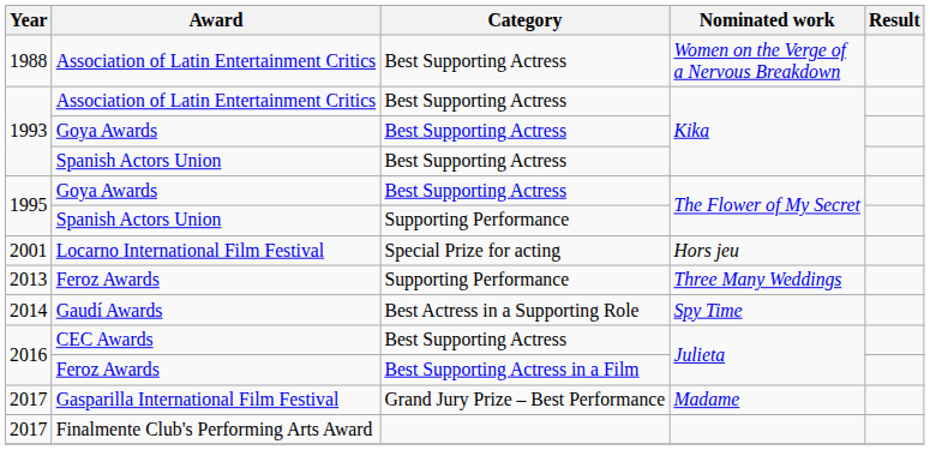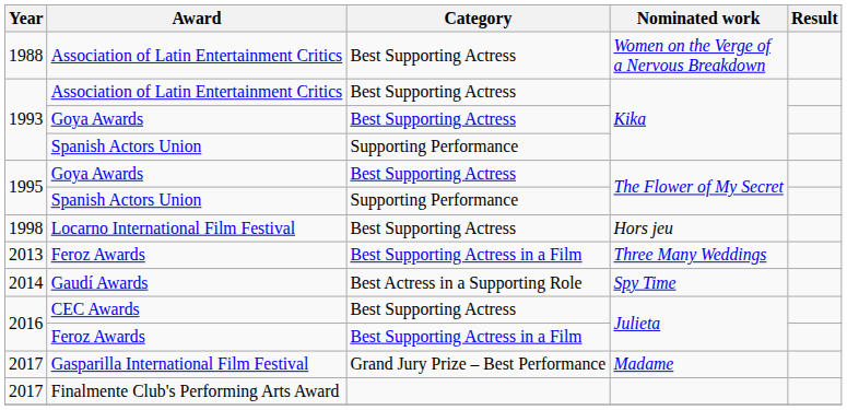Spanish Actors Union / Kika | Category: Best Supporting Actress -> Supporting Performance
Locarno International Film Festival | Year: 2001 -> 1998
Locarno International Film Festival | Category: Special Prize for acting -> Best Supporting Actress
Feroz Awards / Three Many Weddings | Category: Supporting Performance -> Best Supporting Actress in a Film
